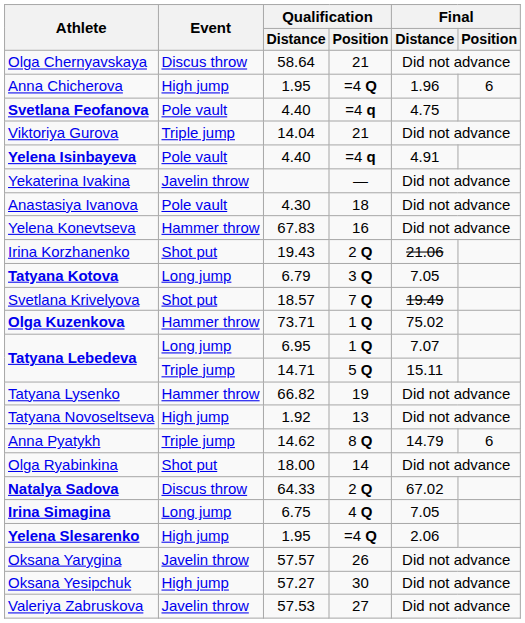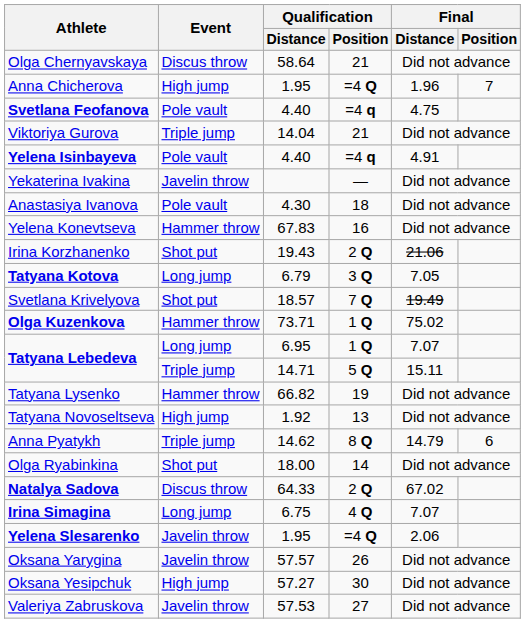Anna Chicherova | Final / Position: 6 -> 7
Irina Simagina | Final / Distance: 7.05 -> 7.07
Yelena Slesarenko | Event: High jump -> Javelin throw
